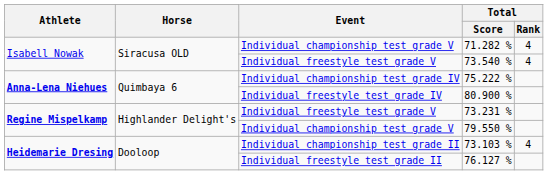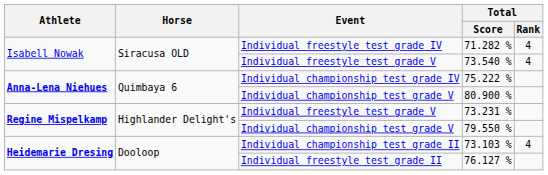71.282 % | Event: Individual championship test grade V -> Individual freestyle test grade IV
80.900 % | Event: Individual freestyle test grade IV -> Individual championship test grade V
